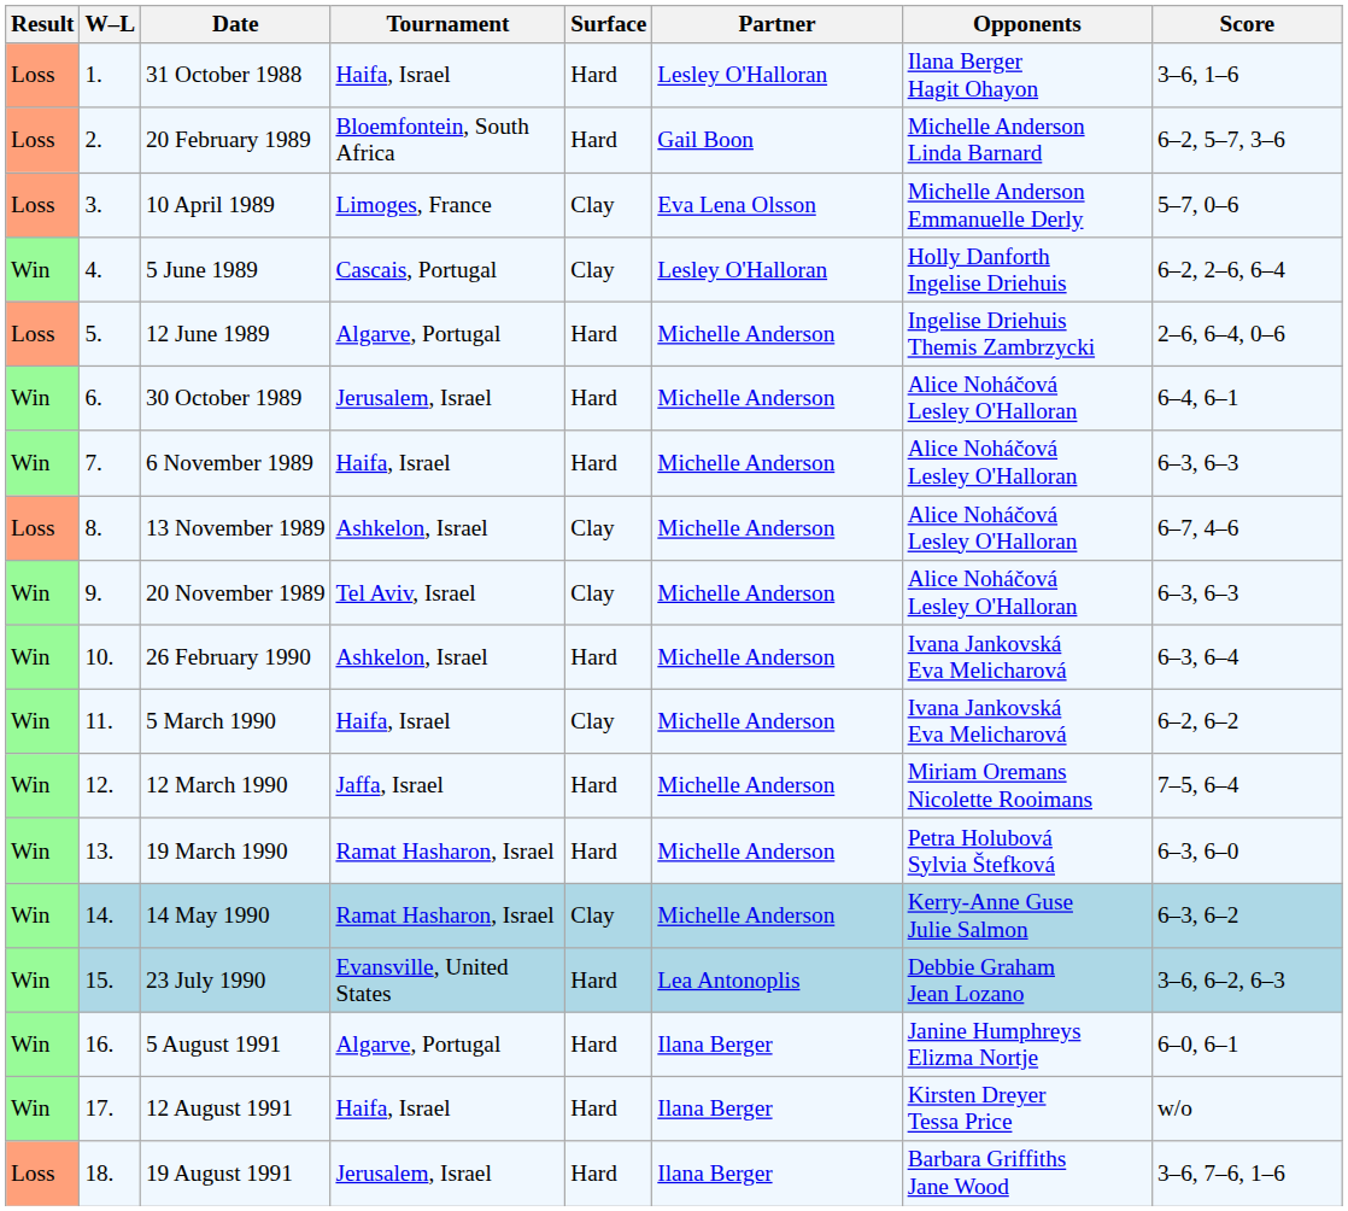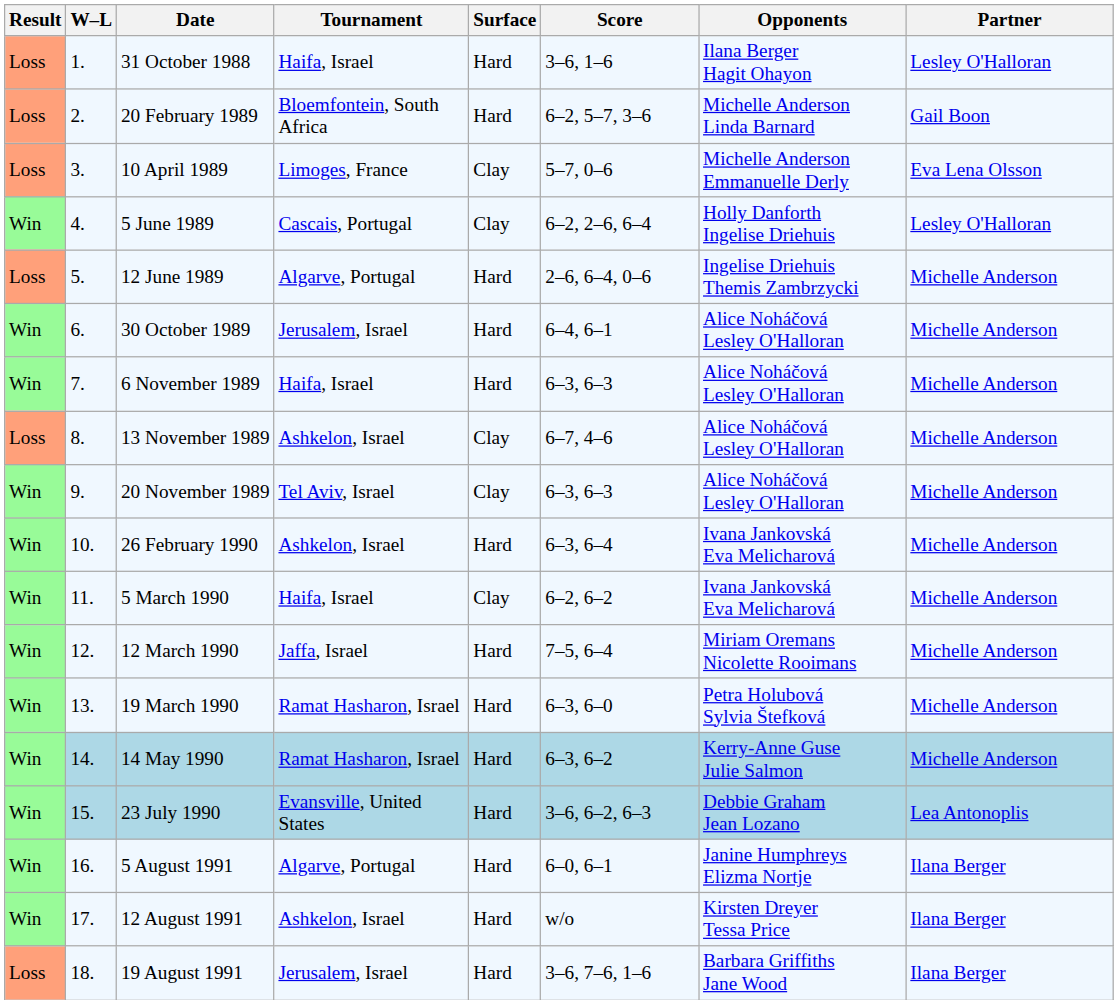columns swapped: Partner <-> Score
14 May 1990 | Surface: Clay -> Hard
12 August 1991 | Tournament: Haifa, Israel -> Ashkelon, Israel
